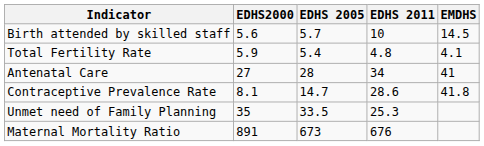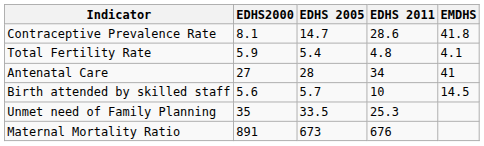rows swapped: Contraceptive Prevalence Rate <-> Birth attended by skilled staff
